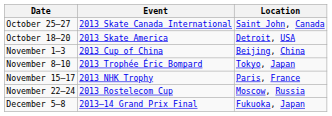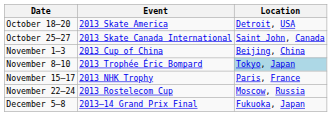rows swapped: October 18–20 <-> October 25–27
November 8–10 | Location: no background -> lightblue background
